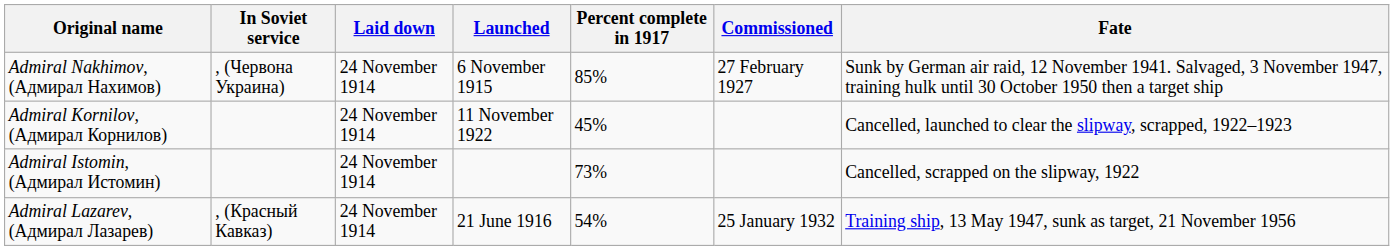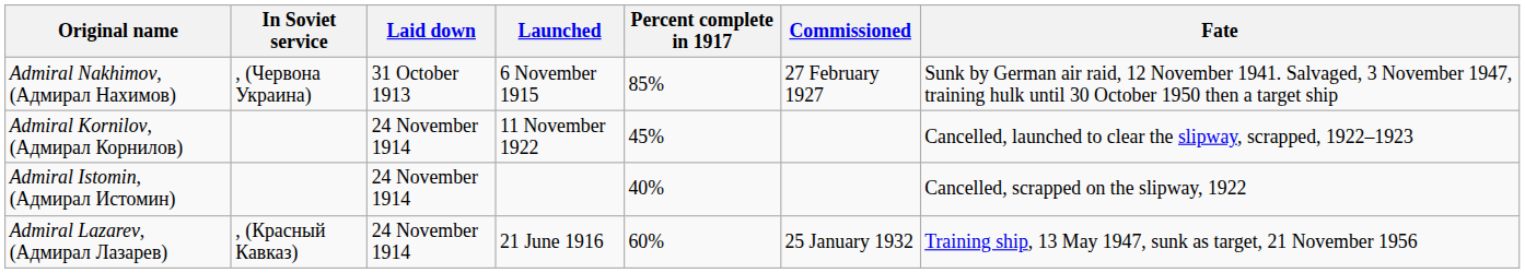Admiral Nakhimov, (Адмирал Нахимов) | Laid down: 24 November 1914 -> 31 October 1913
Admiral Istomin, (Адмирал Истомин) | Percent complete in 1917: 73% -> 40%
Admiral Lazarev, (Адмирал Лазарев) | Percent complete in 1917: 54% -> 60%
